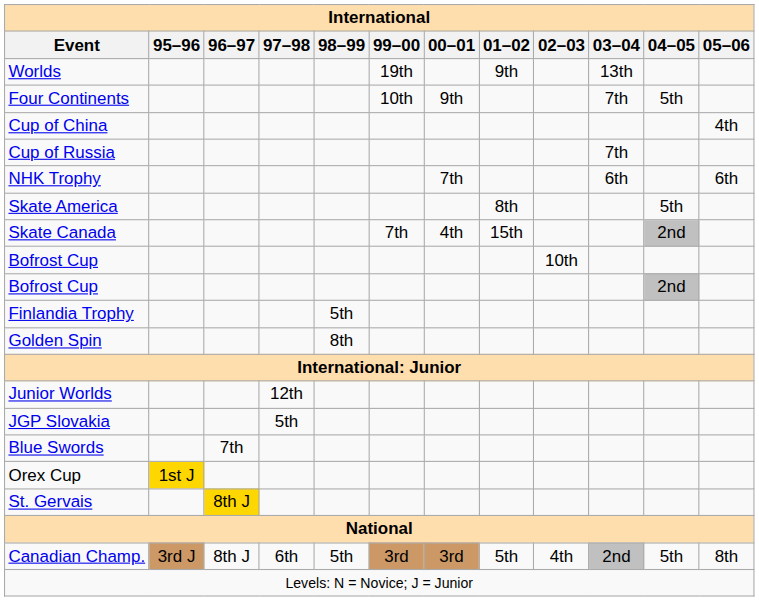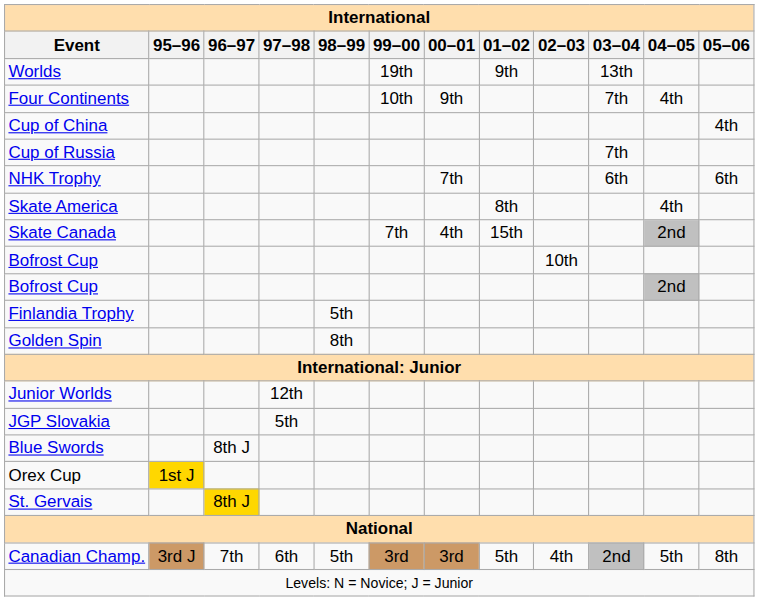Four Continents | 04–05: 5th -> 4th
Skate America | 04–05: 5th -> 4th
Blue Swords | 96–97: 7th -> 8th J
Canadian Champ. | 96–97: 8th J -> 7th
